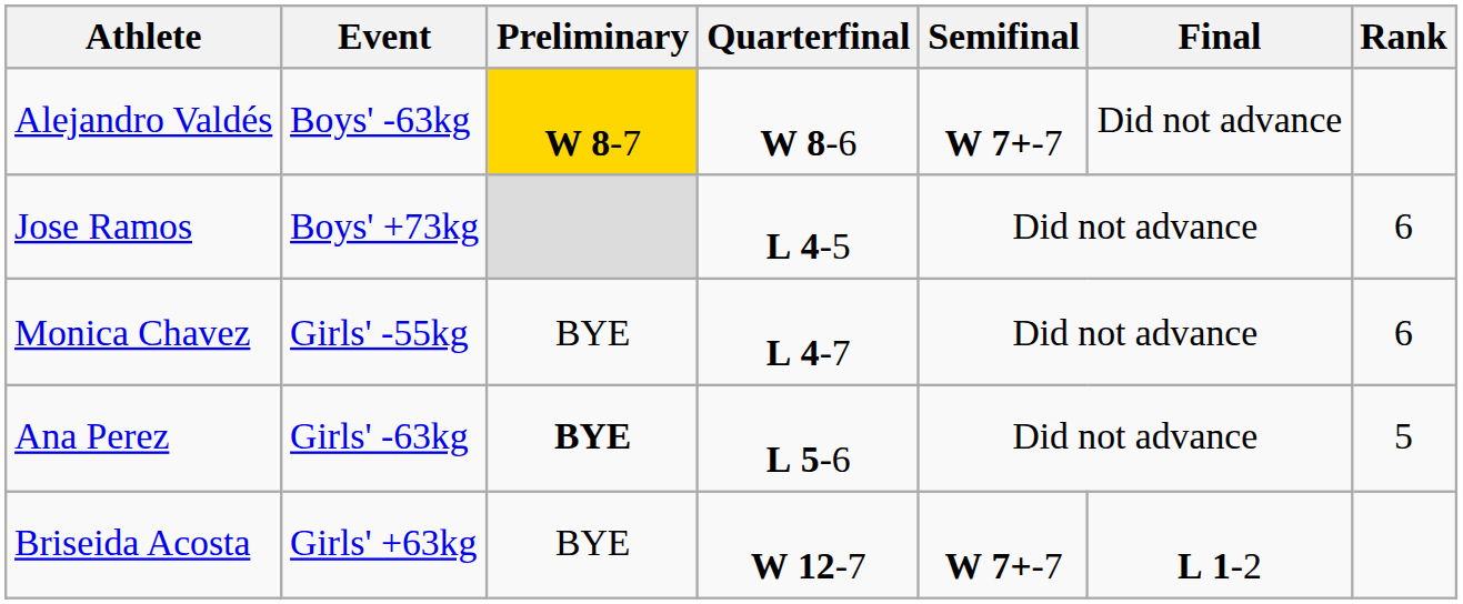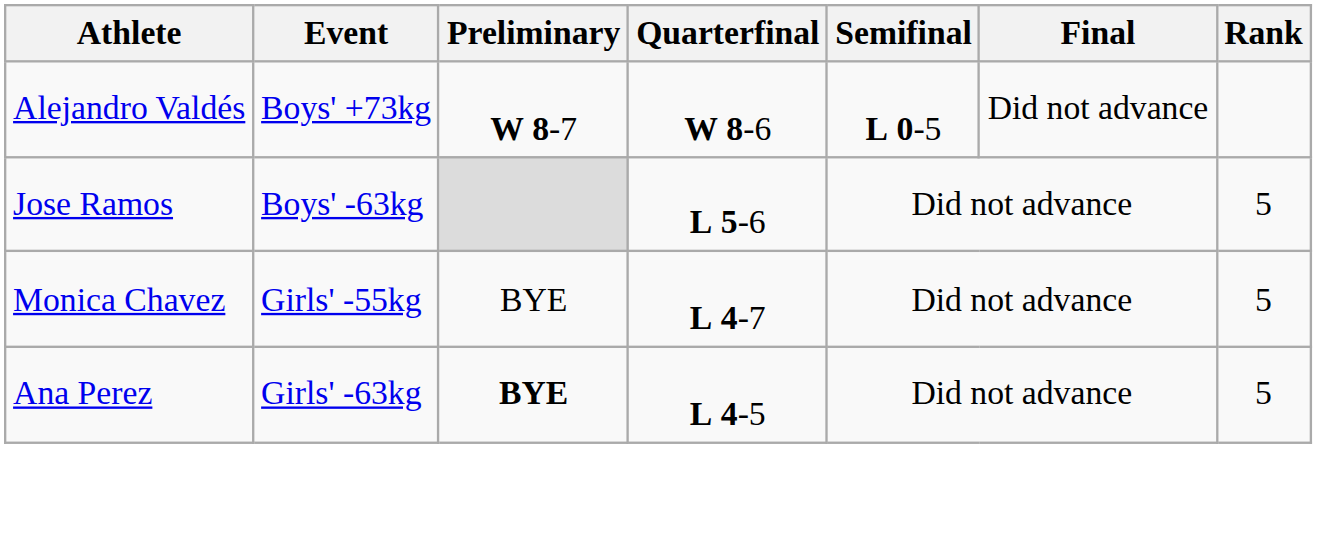Alejandro Valdés | Event: Boys' -63kg -> Boys' +73kg
Alejandro Valdés | Preliminary: gold background -> no background
Alejandro Valdés | Semifinal: W 7+-7 -> L 0-5
Jose Ramos | Event: Boys' +73kg -> Boys' -63kg
Jose Ramos | Quarterfinal: L 4-5 -> L 5-6
Jose Ramos | Rank: 6 -> 5
Monica Chavez | Rank: 6 -> 5
Ana Perez | Quarterfinal: L 5-6 -> L 4-5
- row: Briseida Acosta | Girls' +63kg | BYE | W 12-7 | W 7+-7 | L 1-2
